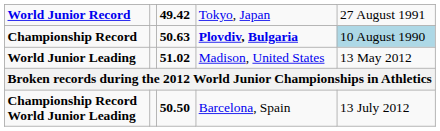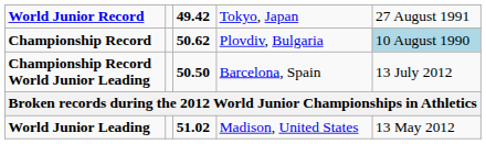Championship Record | column 3: 50.63 -> 50.62
Championship Record | column 4: bold -> normal
rows swapped: World Junior Leading <-> Championship Record World Junior Leading
